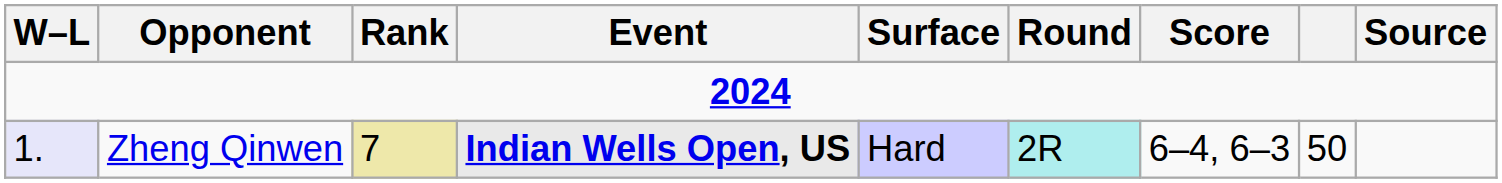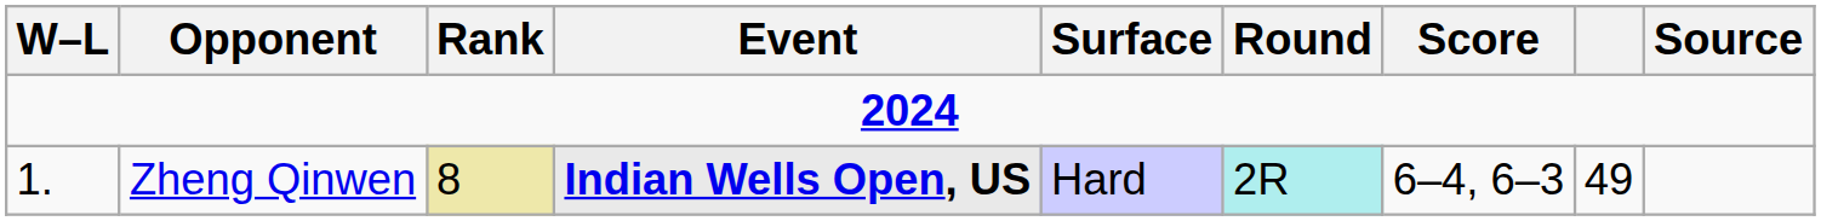Zheng Qinwen | W–L: lavender background -> no background
Zheng Qinwen | Rank: 7 -> 8
Zheng Qinwen | column 8: 50 -> 49
